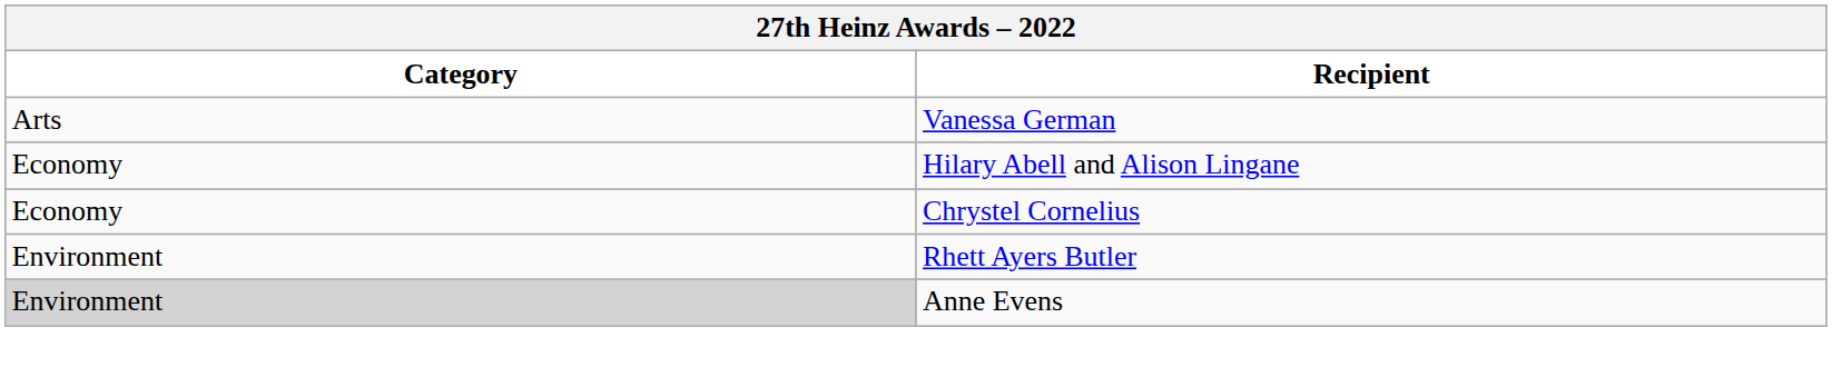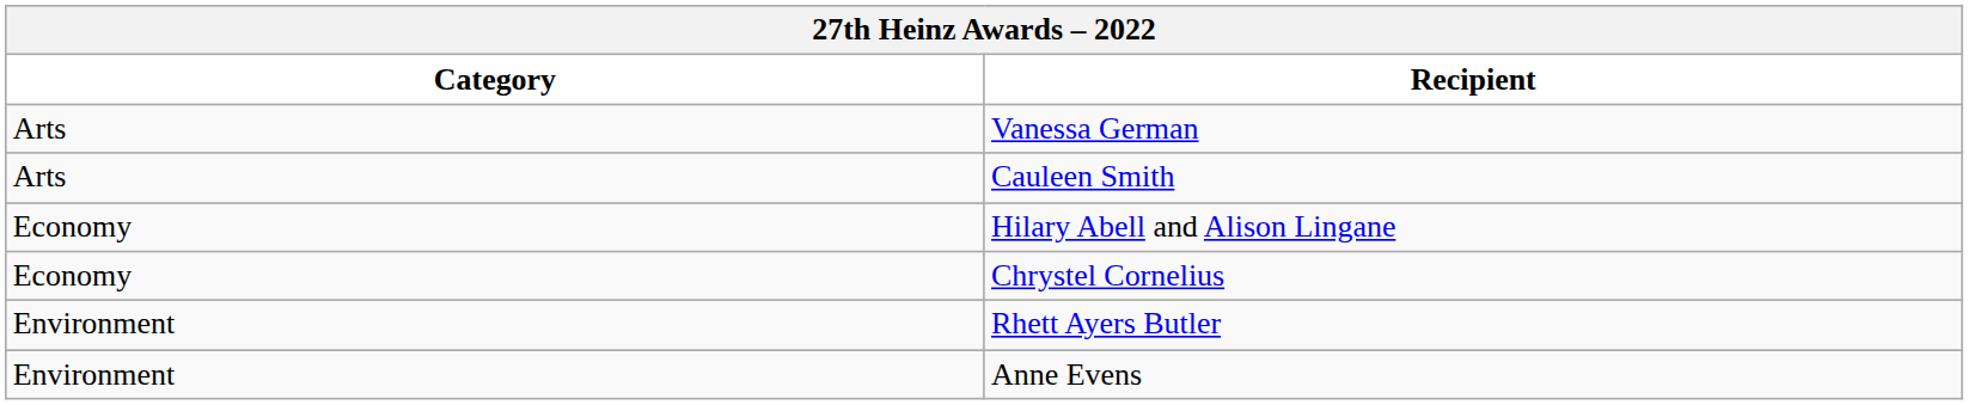+ row: Arts | Cauleen Smith
Anne Evens | Category: lightgrey background -> no background
